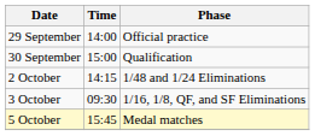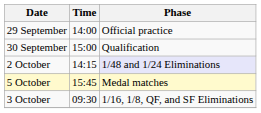2 October | Phase: no background -> lavender background
rows swapped: 3 October <-> 5 October
